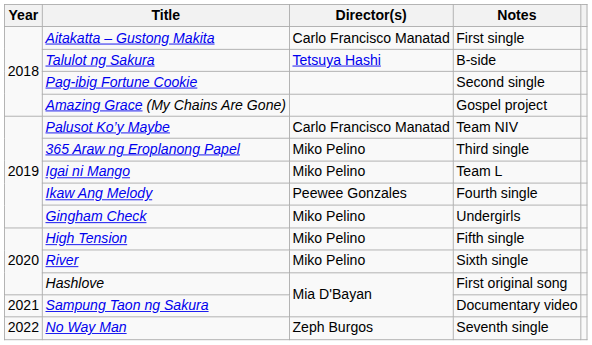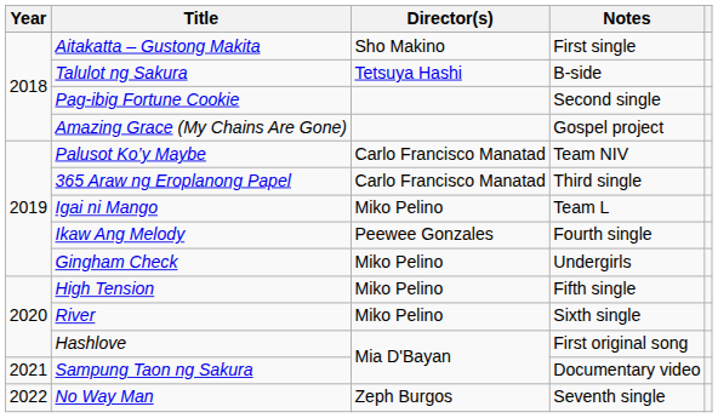Aitakatta – Gustong Makita | Director(s): Carlo Francisco Manatad -> Sho Makino
365 Araw ng Eroplanong Papel | Director(s): Miko Pelino -> Carlo Francisco Manatad
